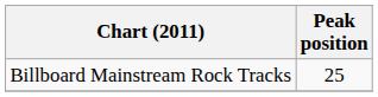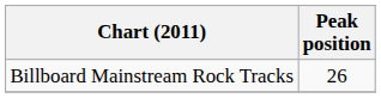Billboard Mainstream Rock Tracks | Peak position: 25 -> 26
